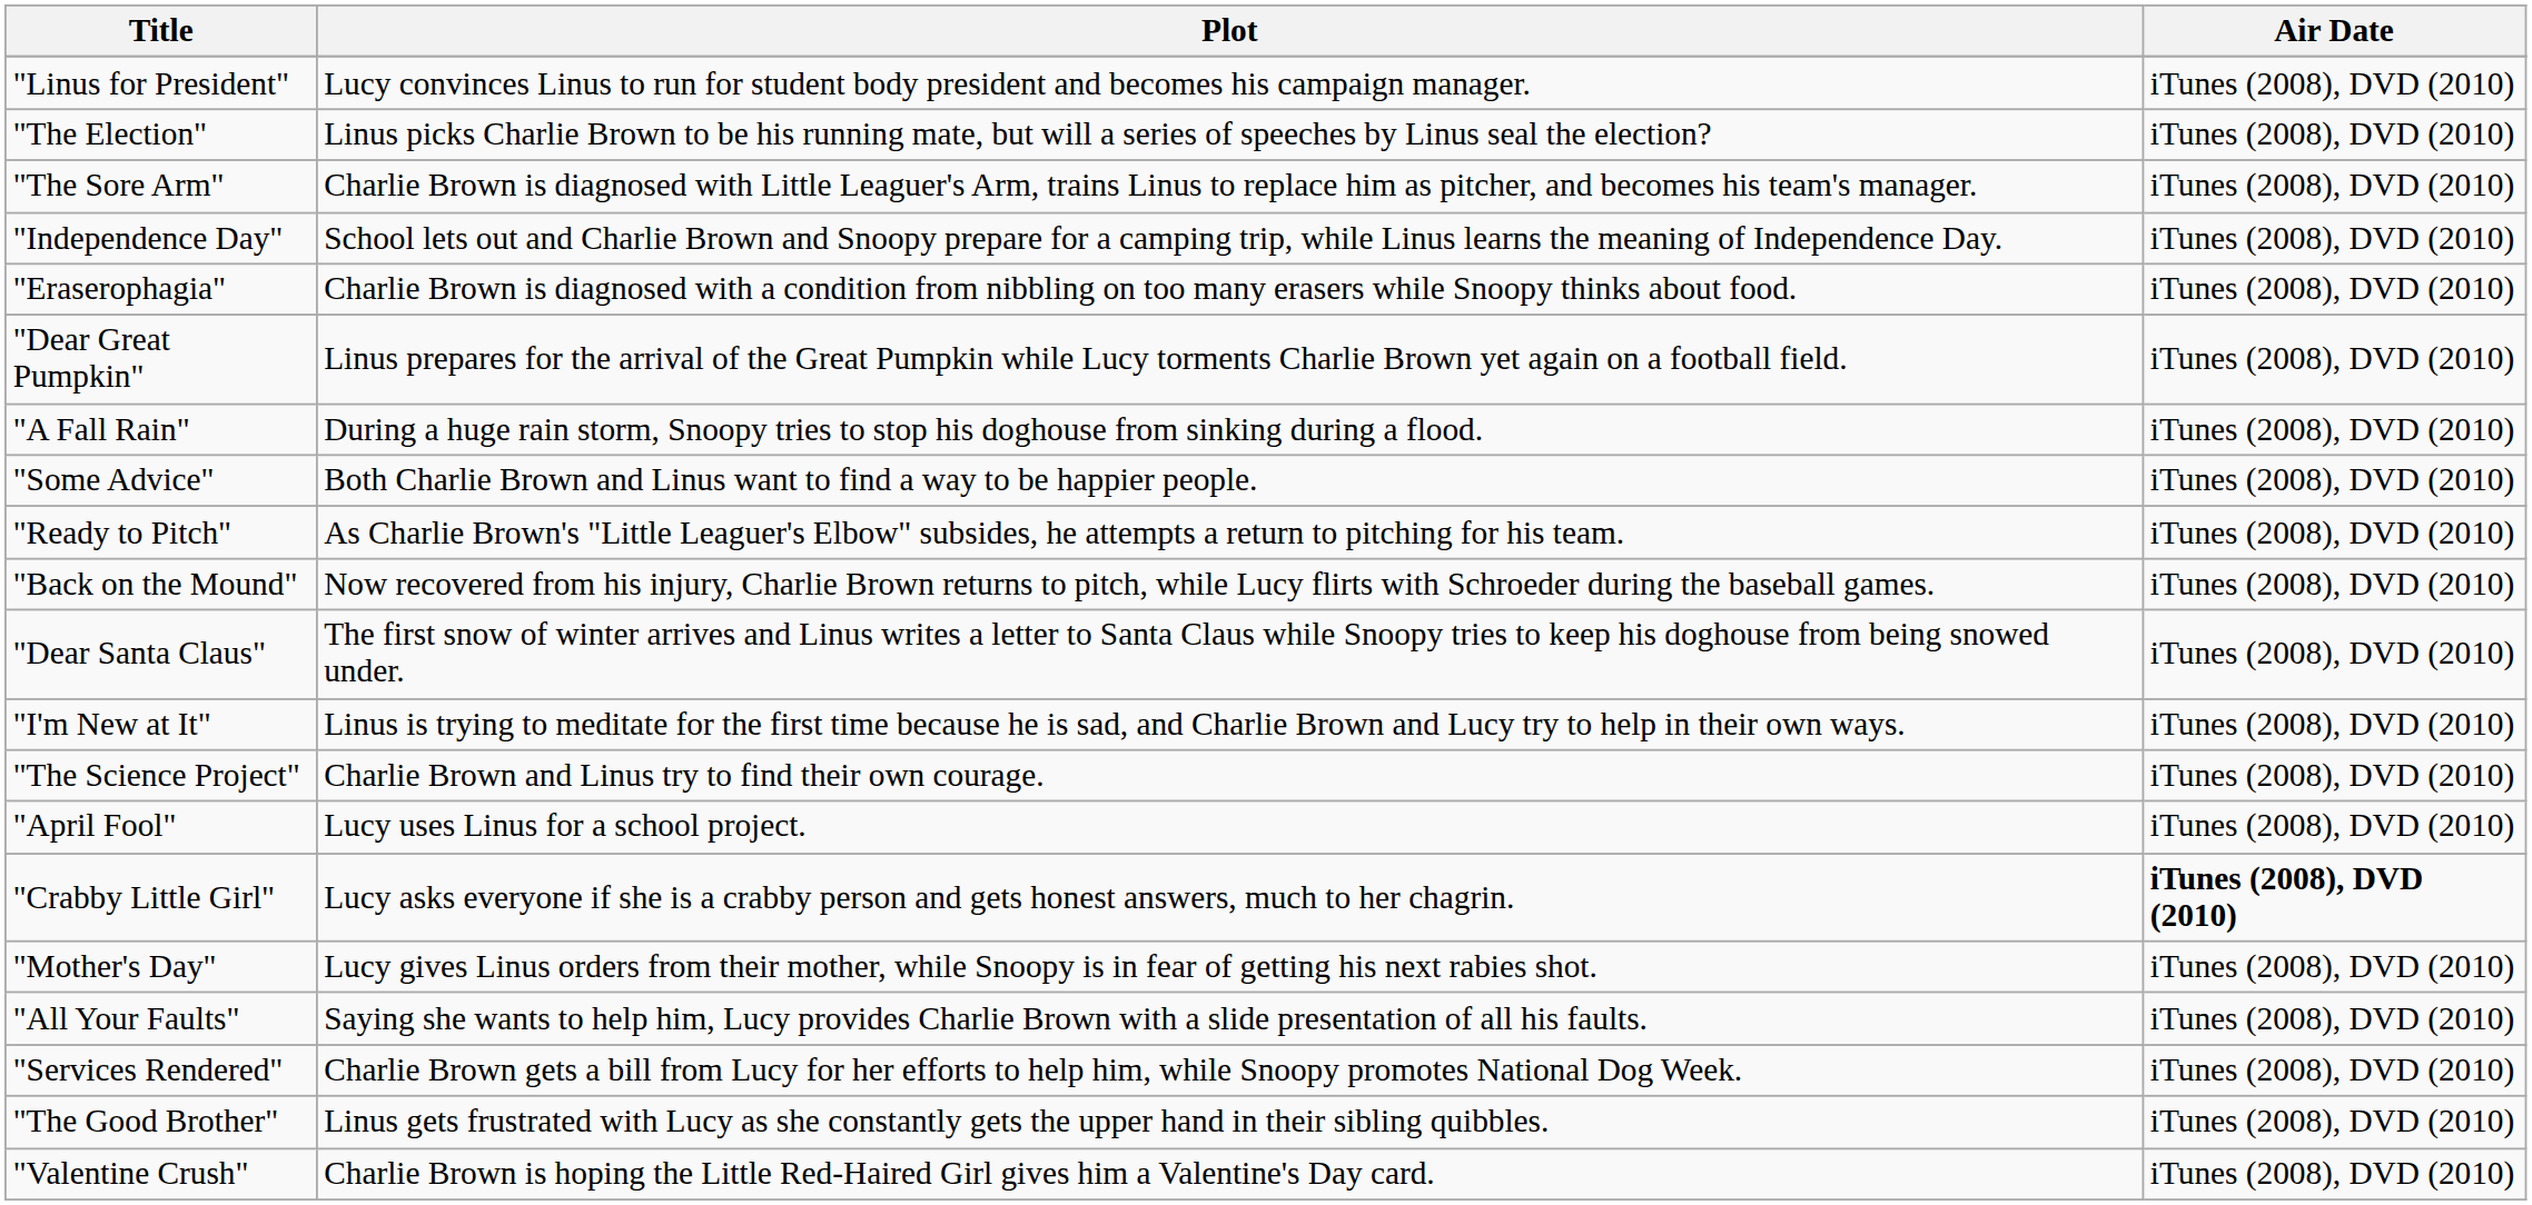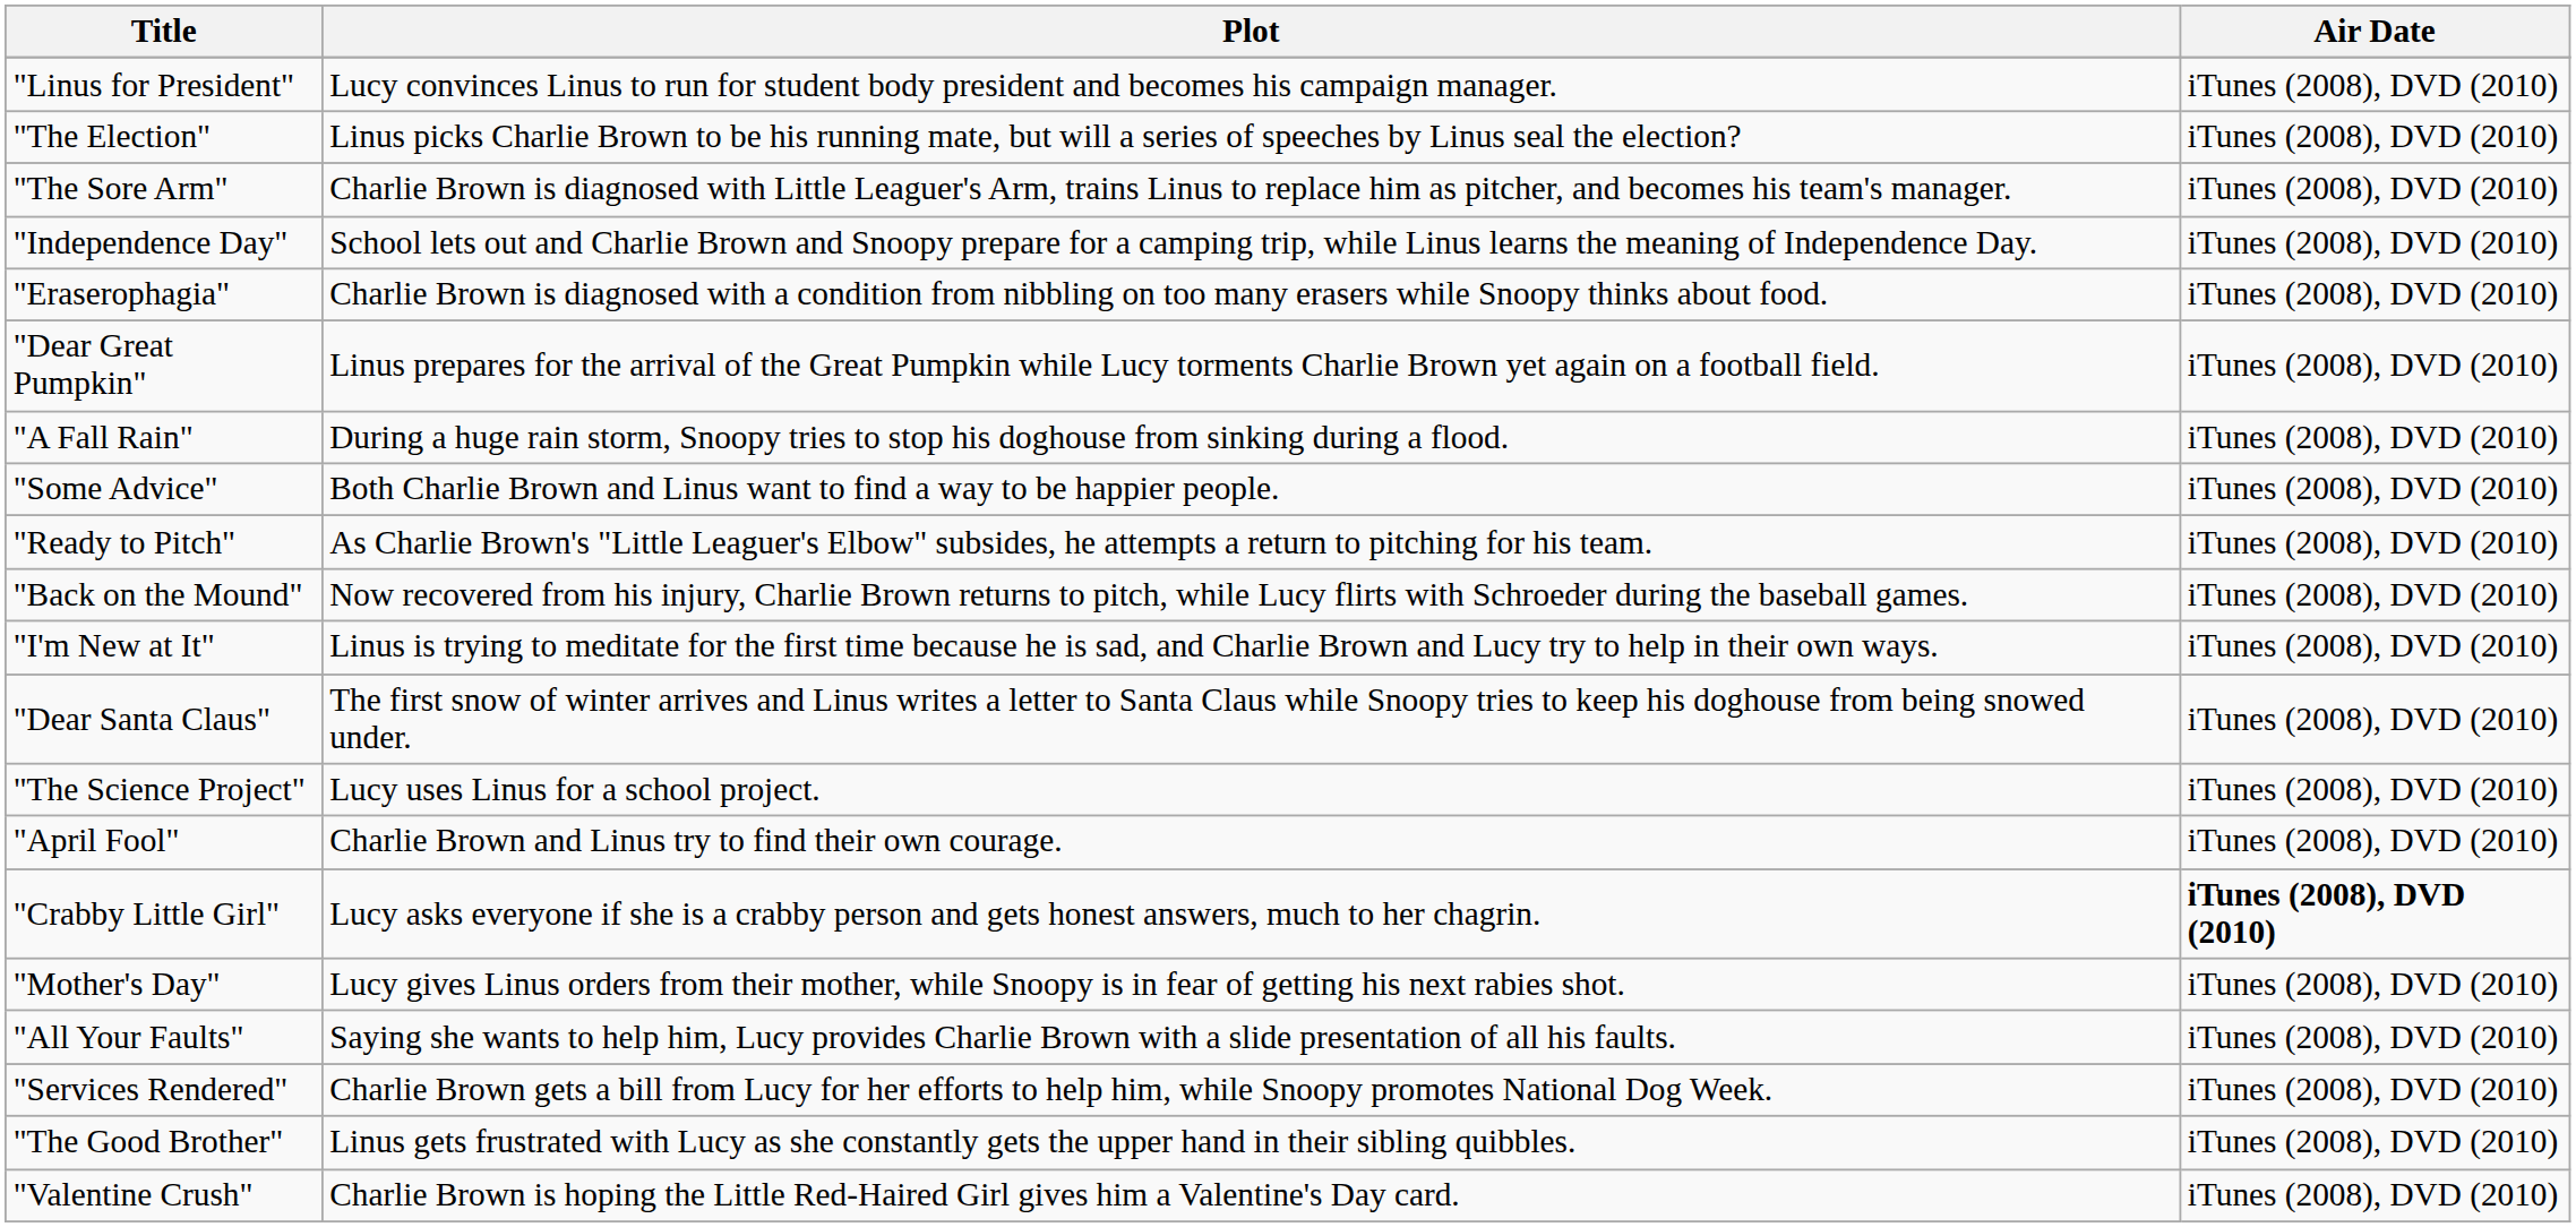rows swapped: "Dear Santa Claus" <-> "I'm New at It"
"The Science Project" | Plot: Charlie Brown and Linus try to find their own courage. -> Lucy uses Linus for a school project.
"April Fool" | Plot: Lucy uses Linus for a school project. -> Charlie Brown and Linus try to find their own courage.
